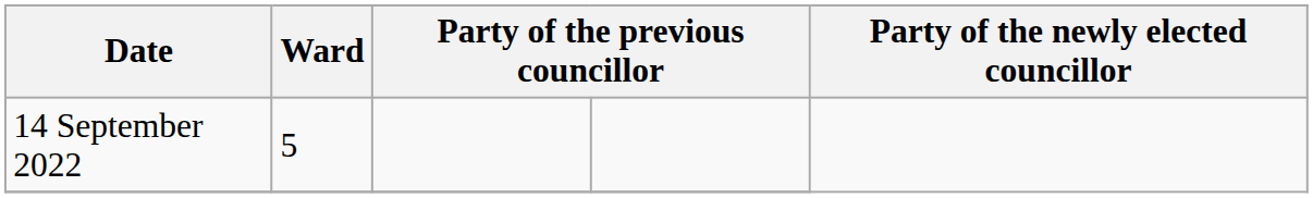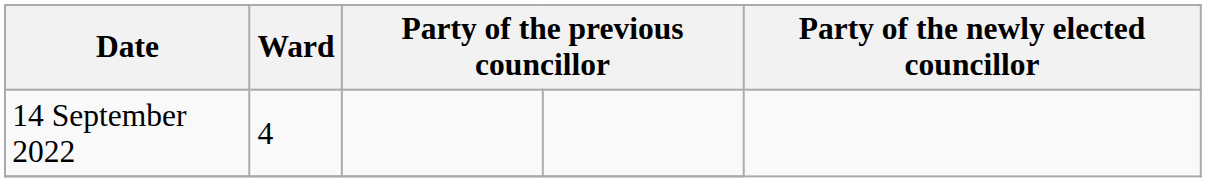14 September 2022 | Ward: 5 -> 4
